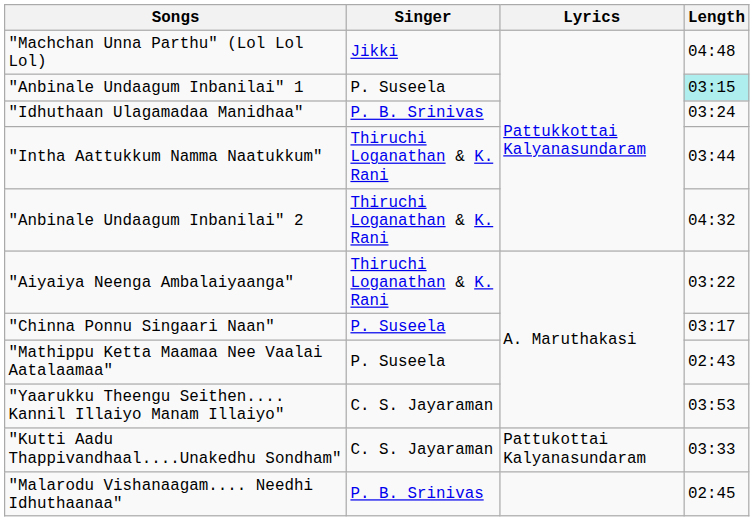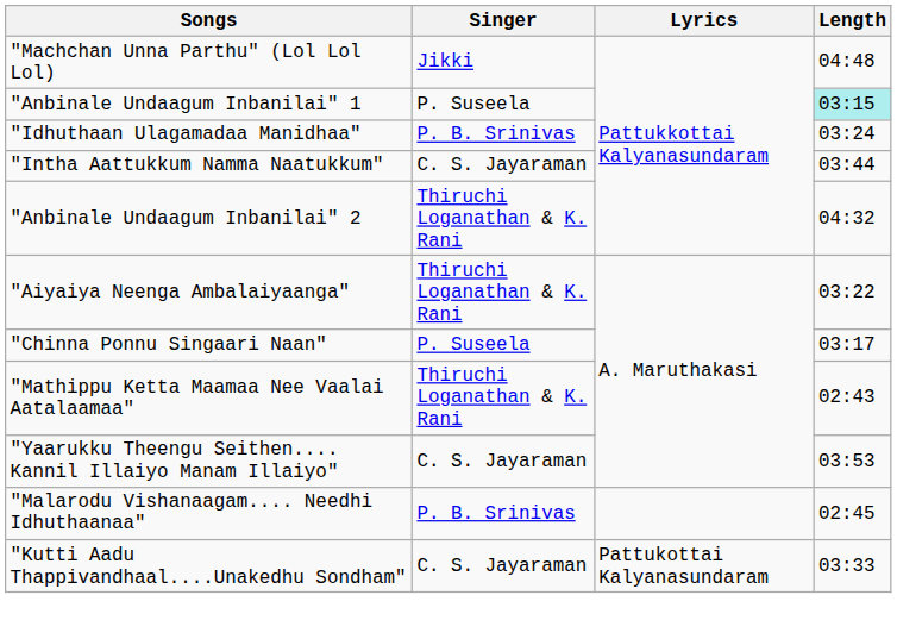"Intha Aattukkum Namma Naatukkum" | Singer: Thiruchi Loganathan & K. Rani -> C. S. Jayaraman
"Mathippu Ketta Maamaa Nee Vaalai Aatalaamaa" | Singer: P. Suseela -> Thiruchi Loganathan & K. Rani
rows swapped: "Kutti Aadu Thappivandhaal....Unakedhu Sondham" <-> "Malarodu Vishanaagam.... Needhi Idhuthaanaa"
